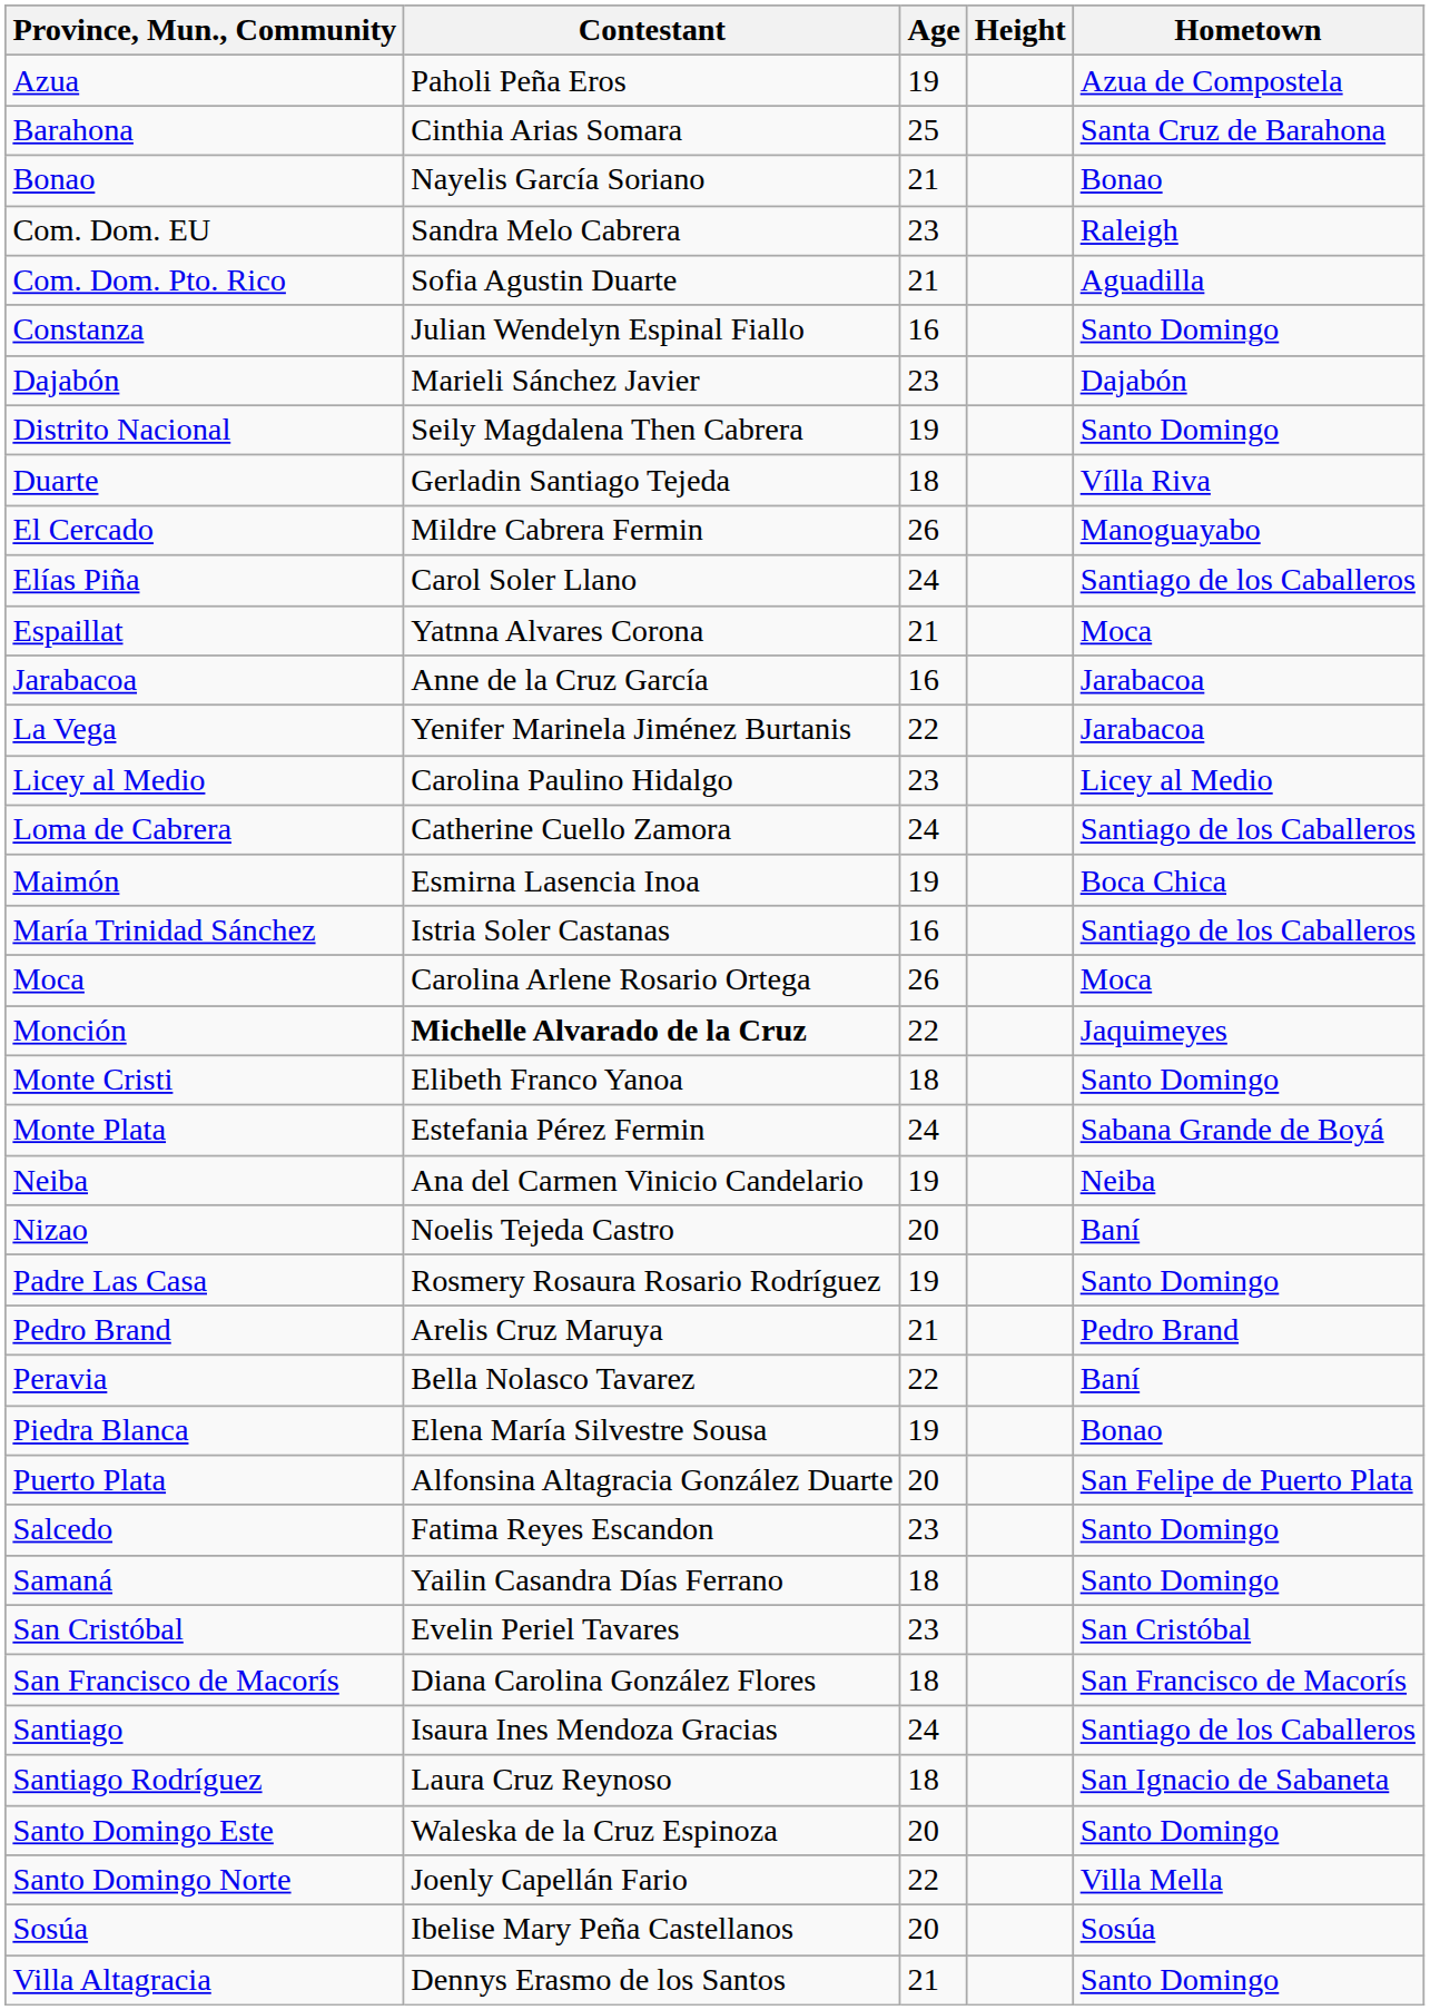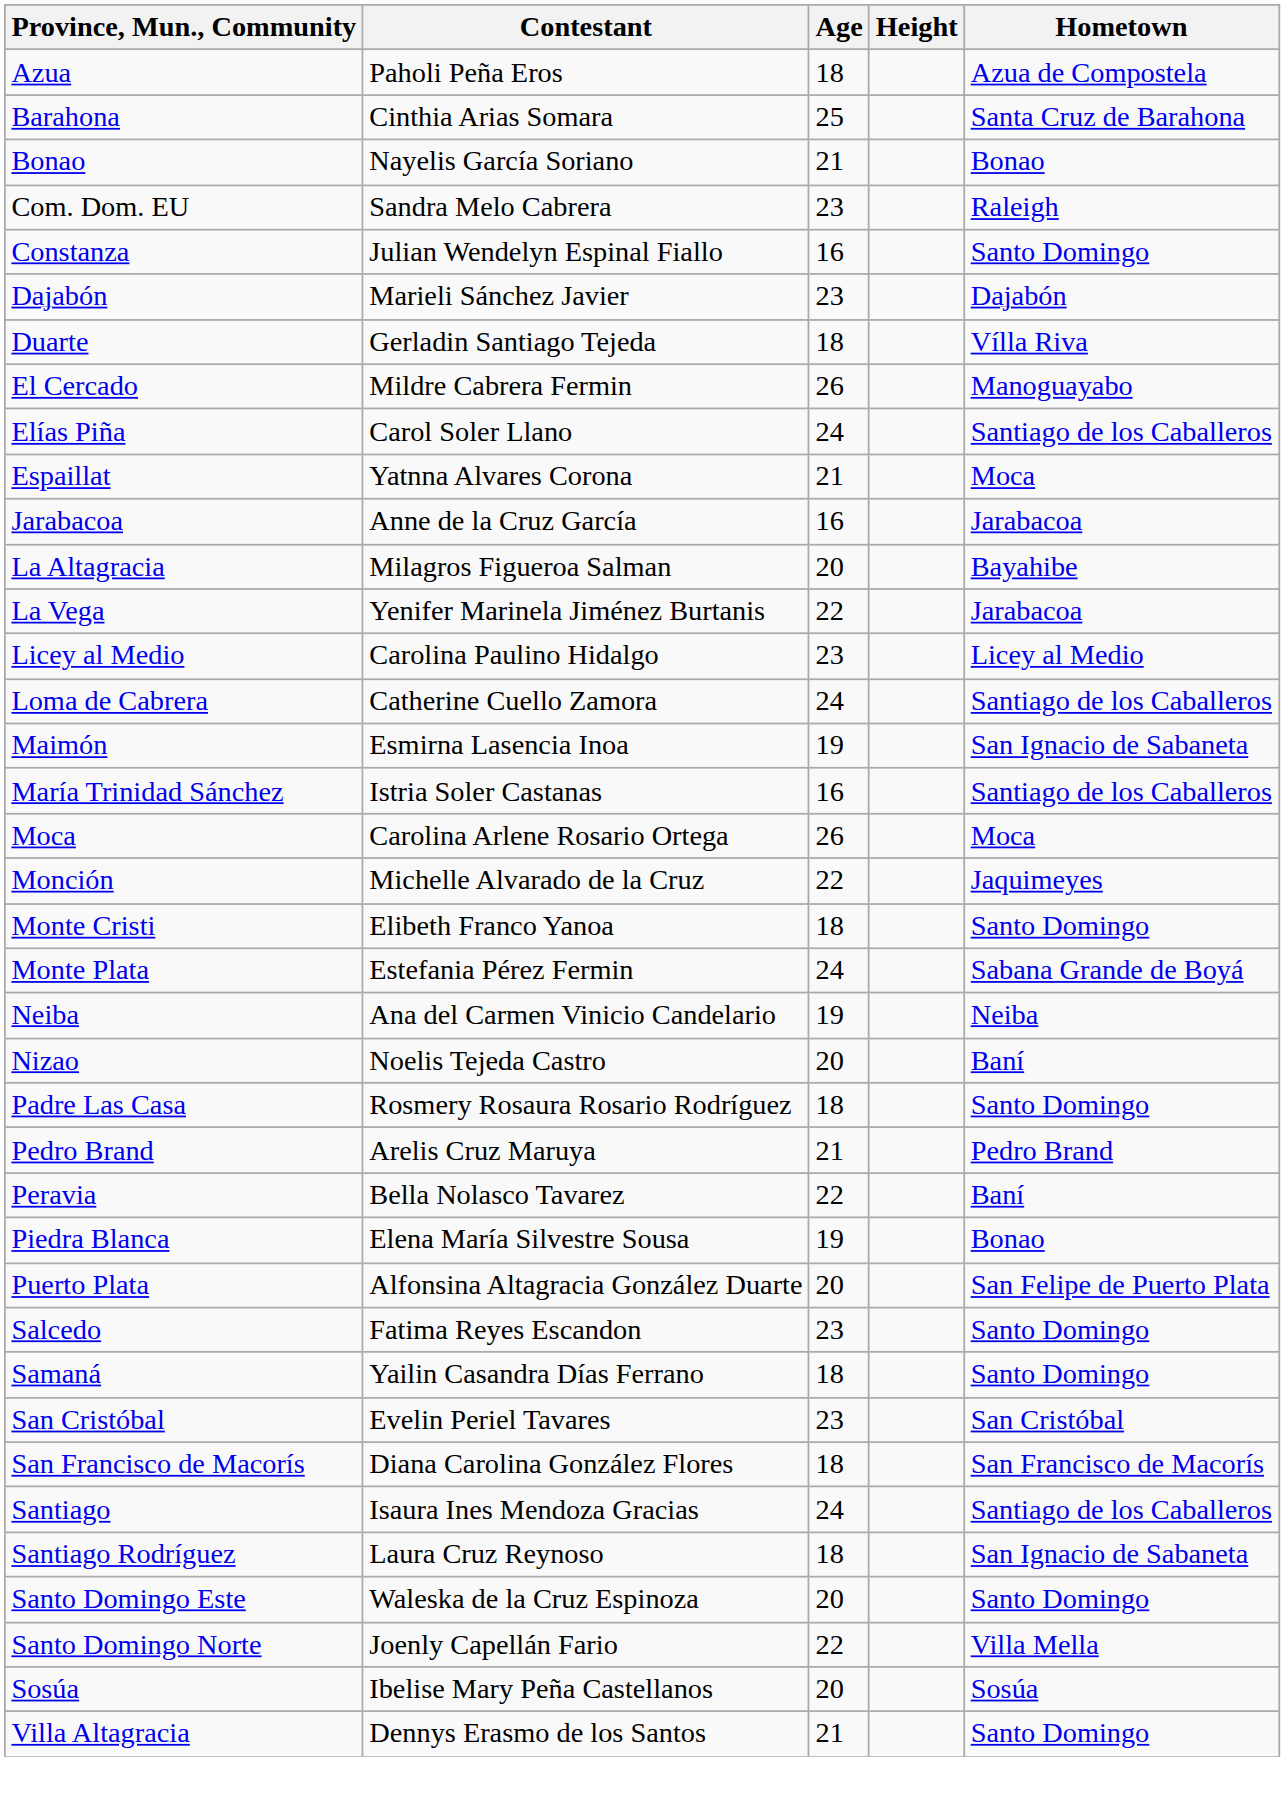Azua | Age: 19 -> 18
- row: Com. Dom. Pto. Rico | Sofia Agustin Duarte | 21 | Aguadilla
- row: Distrito Nacional | Seily Magdalena Then Cabrera | 19 | Santo Domingo
+ row: La Altagracia | Milagros Figueroa Salman | 20 | Bayahibe
Maimón | Hometown: Boca Chica -> San Ignacio de Sabaneta
Monción | Contestant: bold -> normal
Padre Las Casa | Age: 19 -> 18
